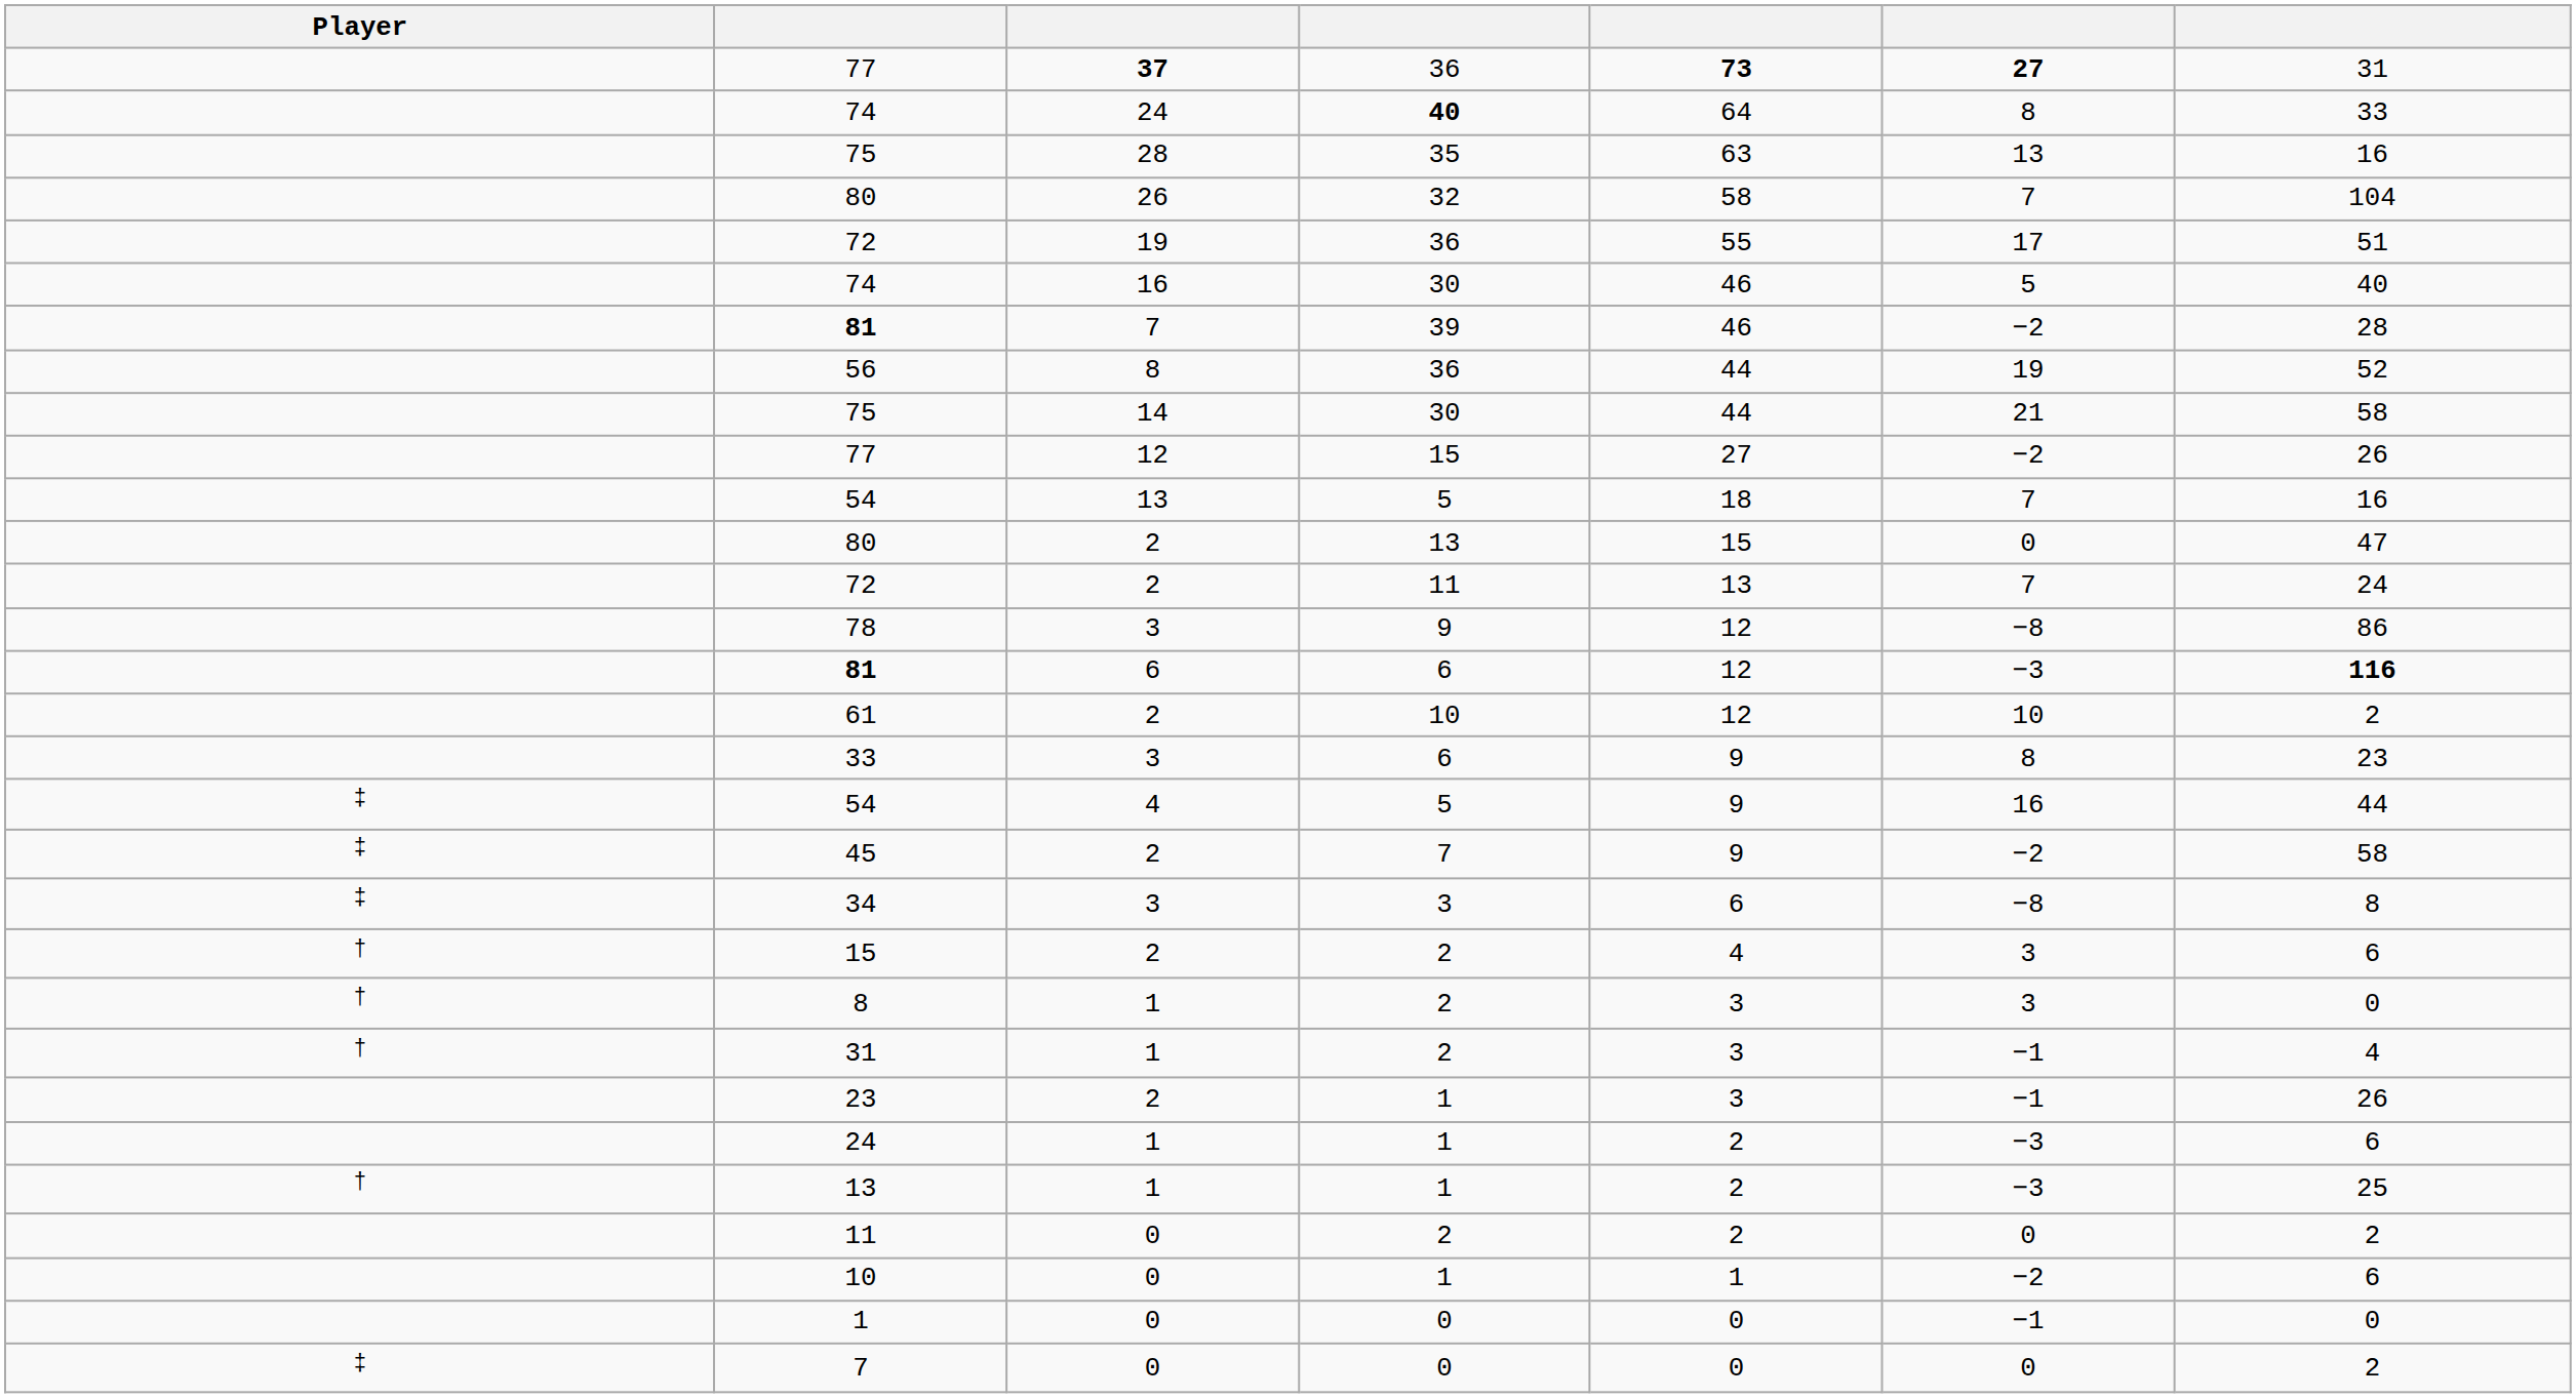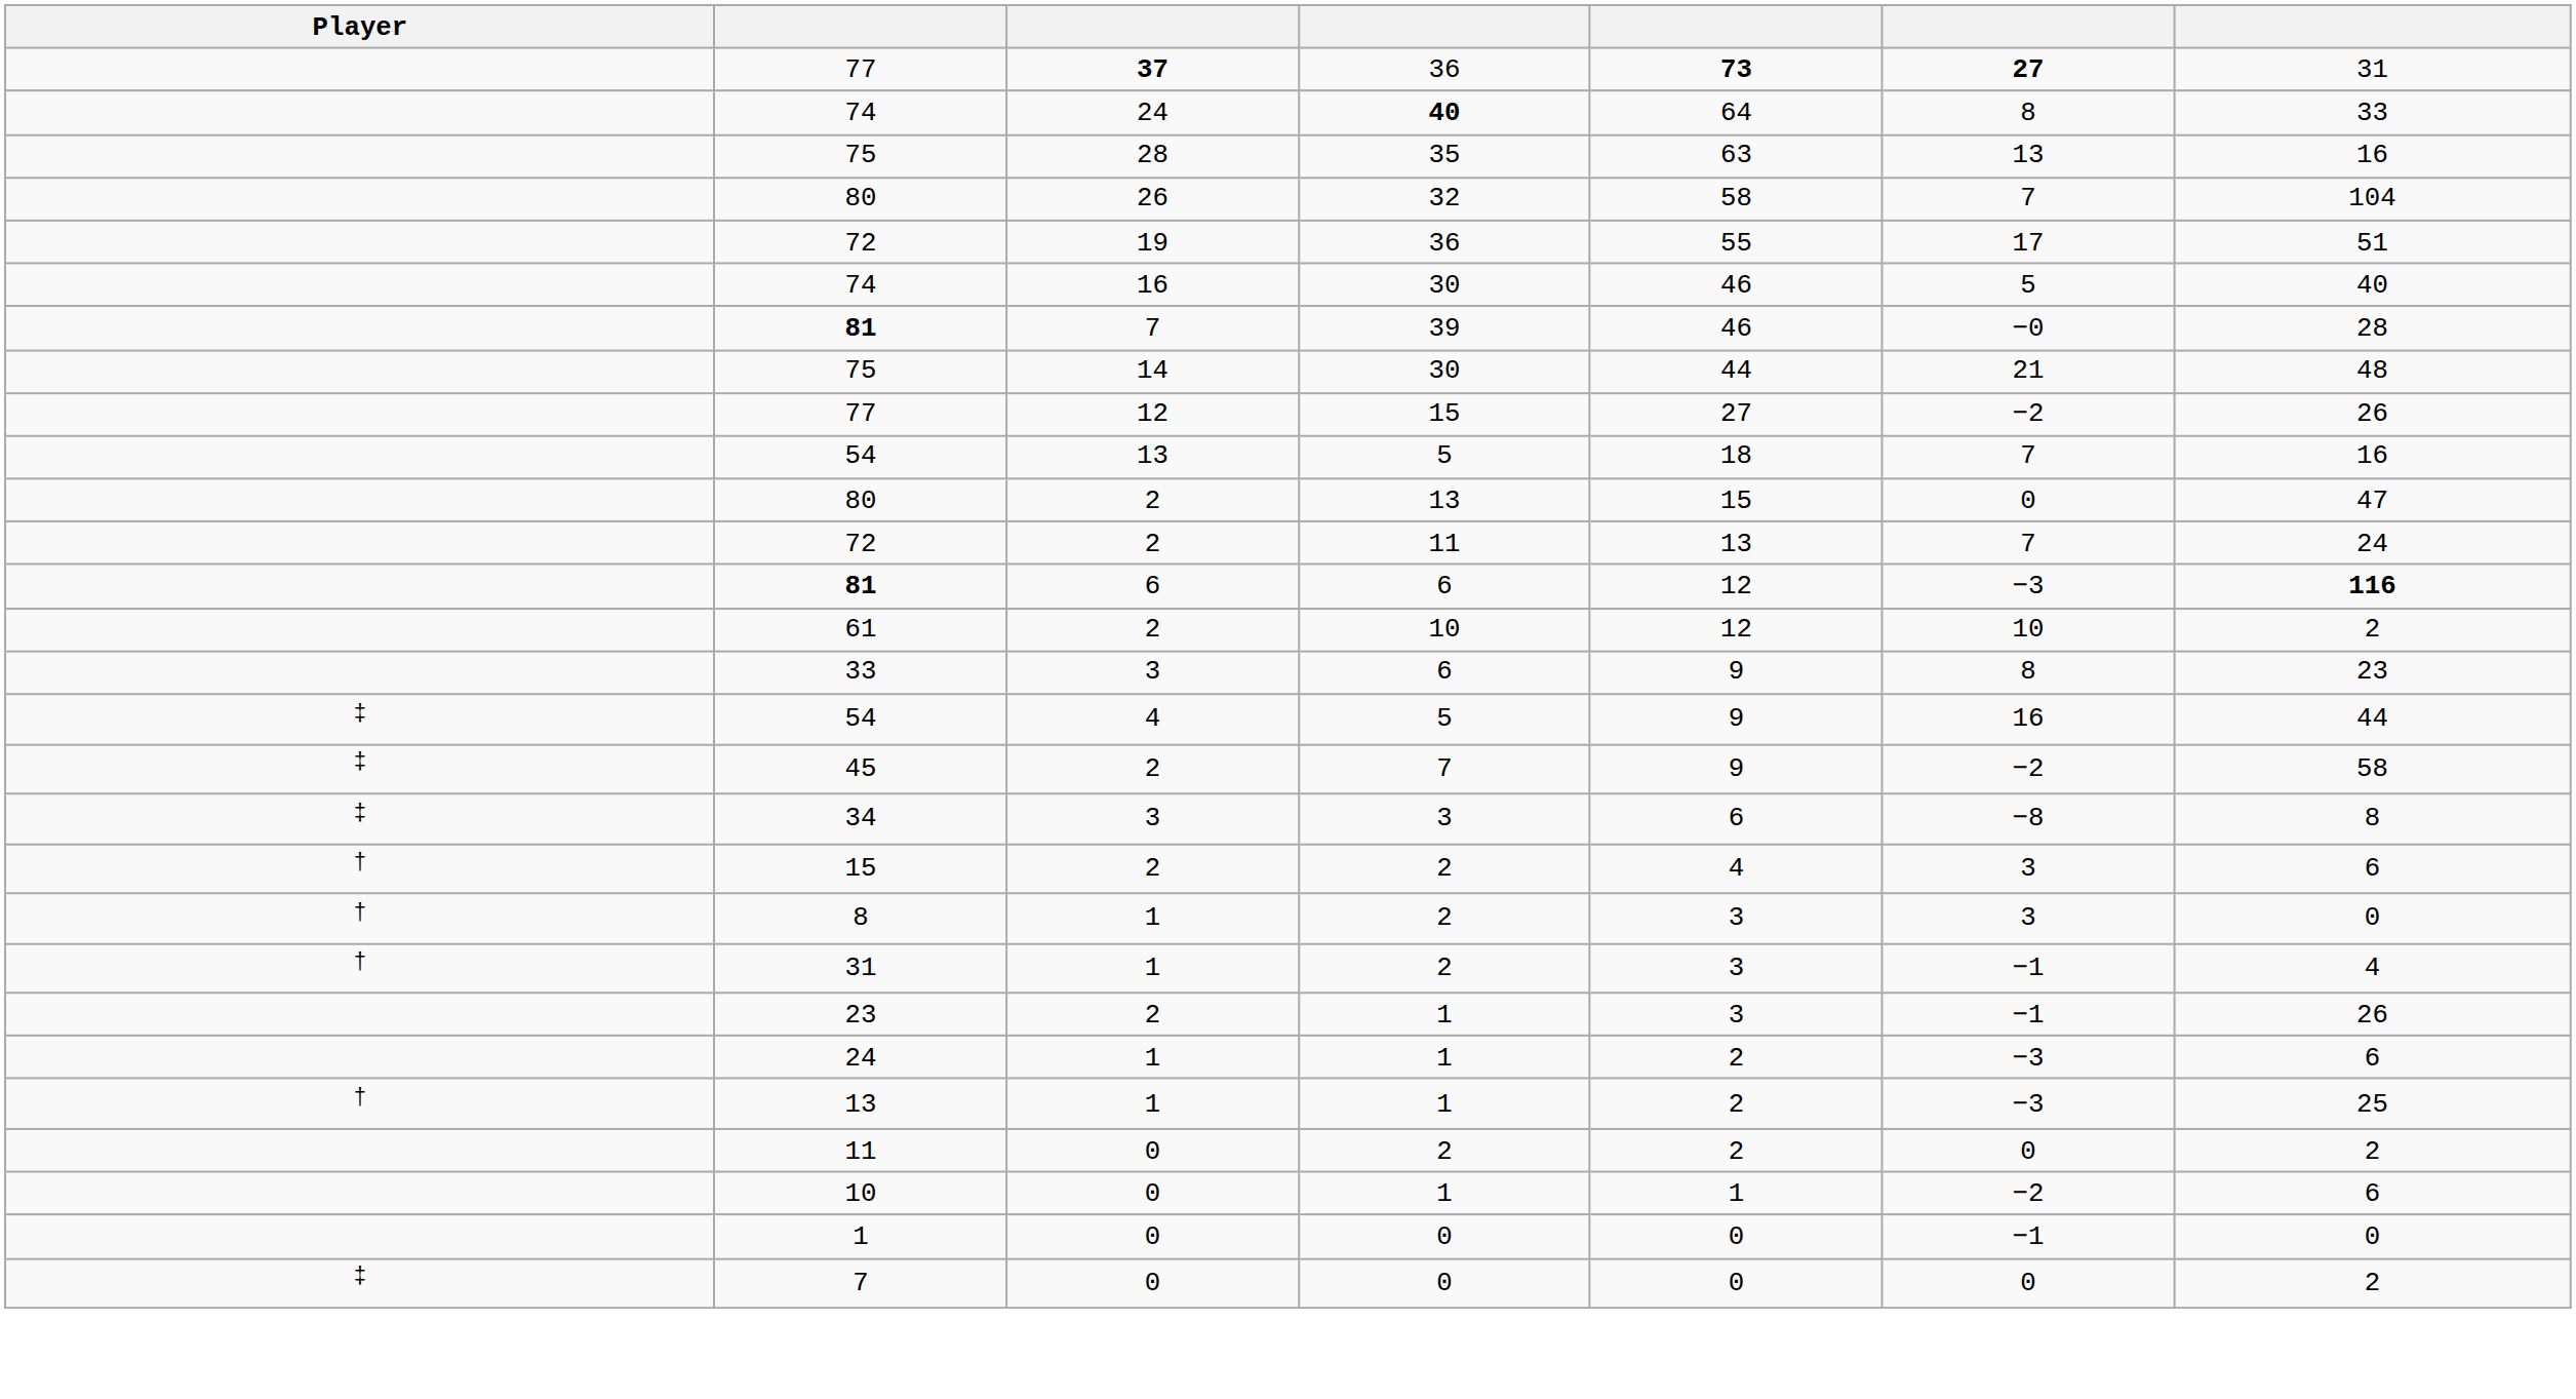81 / 7 | column 6: −2 -> −0
- row: 56 | 8 | 36 | 44 | 19 | 52
75 / 14 | column 7: 58 -> 48
- row: 78 | 3 | 9 | 12 | −8 | 86
